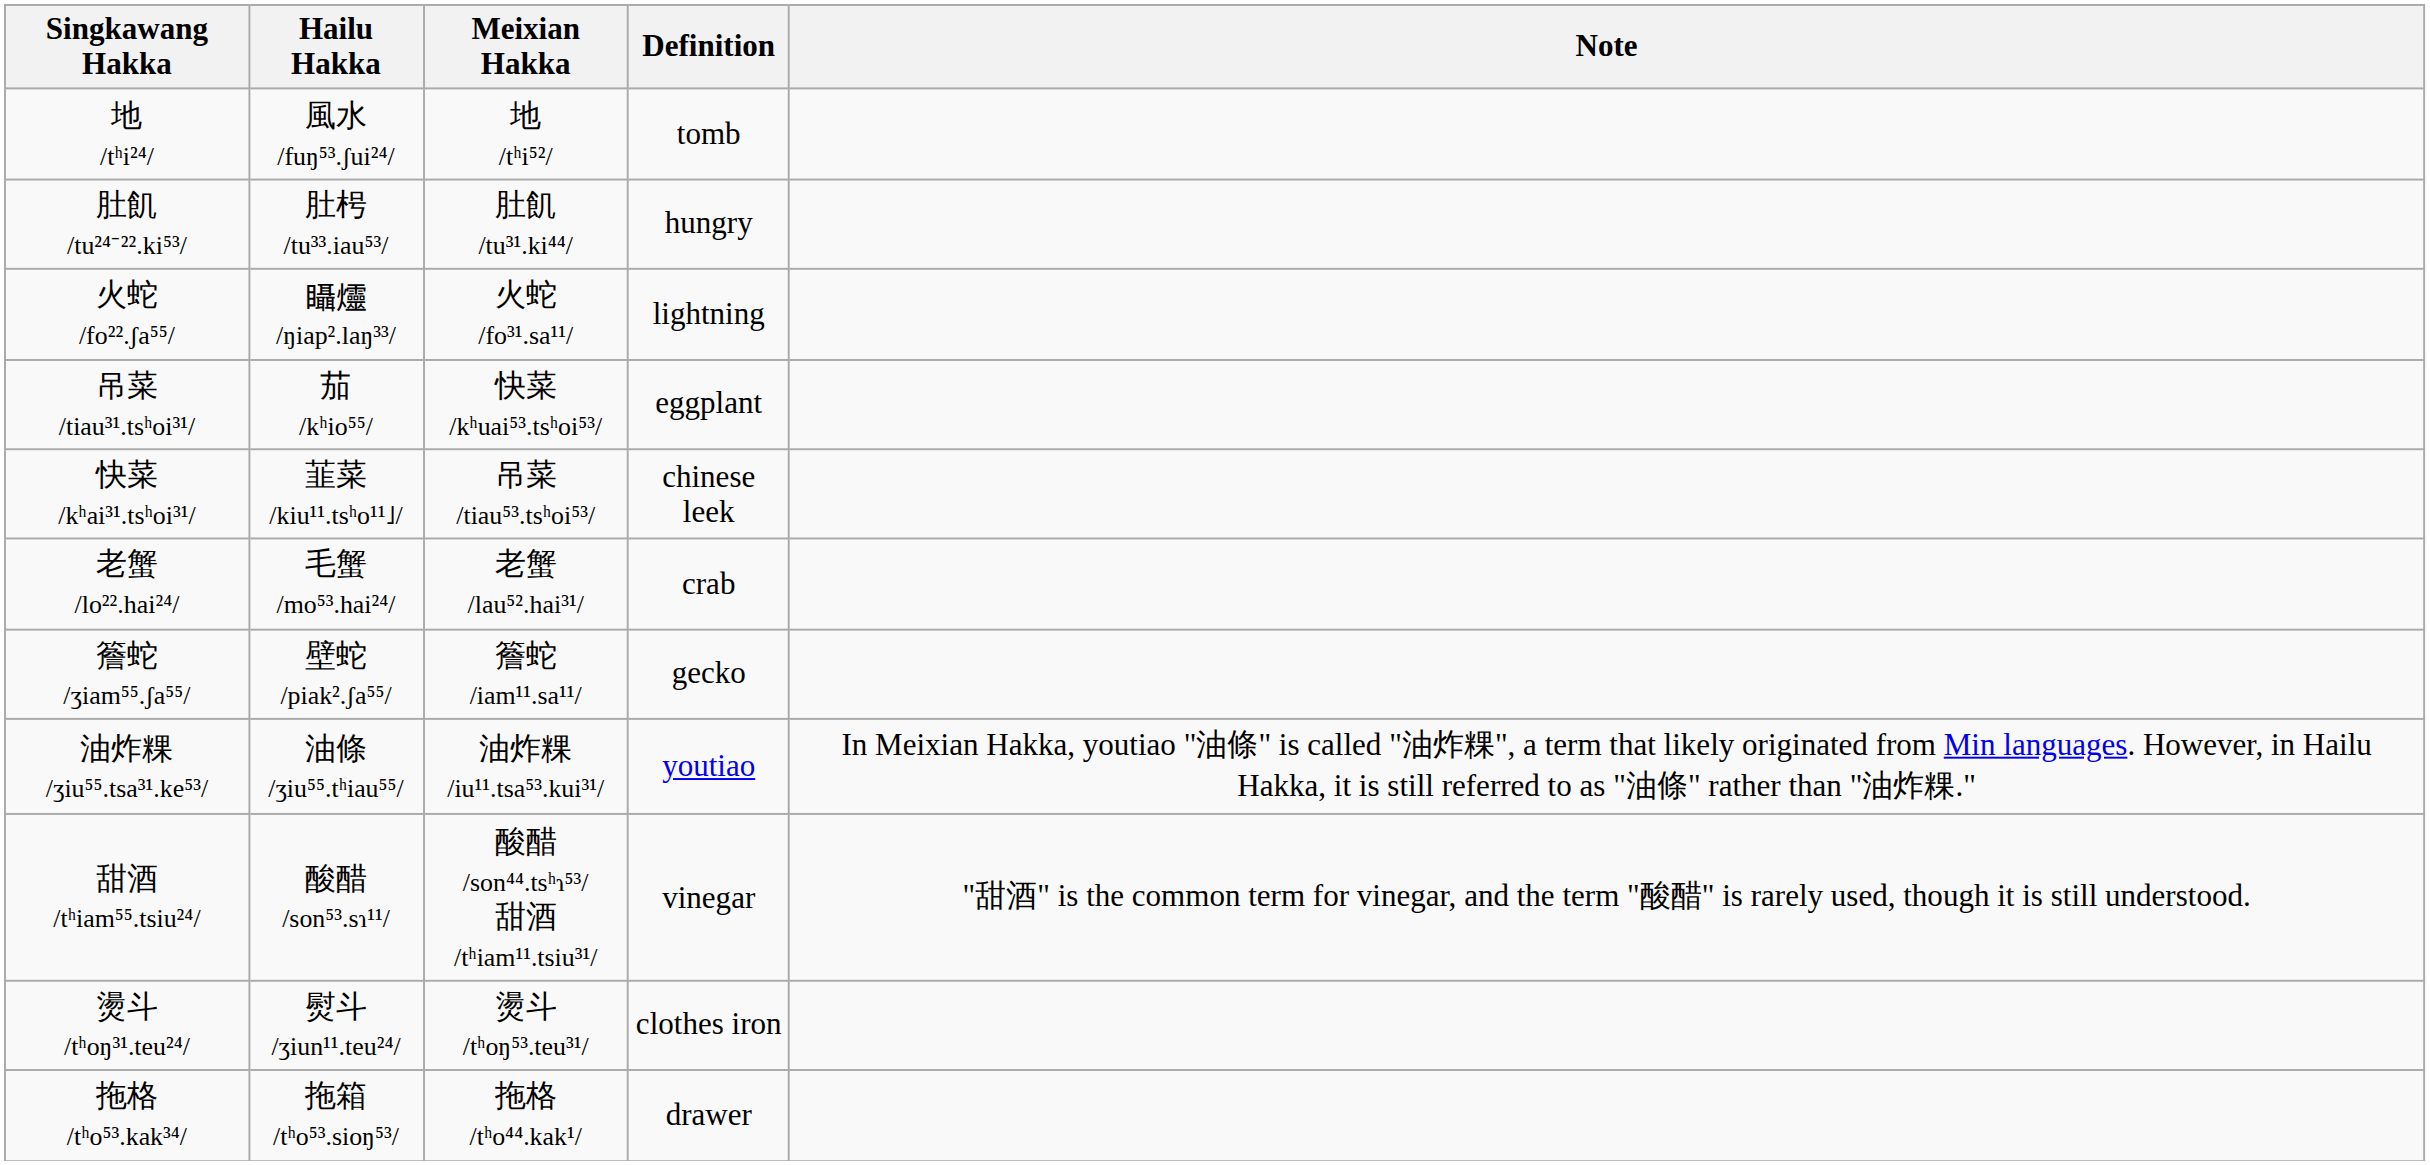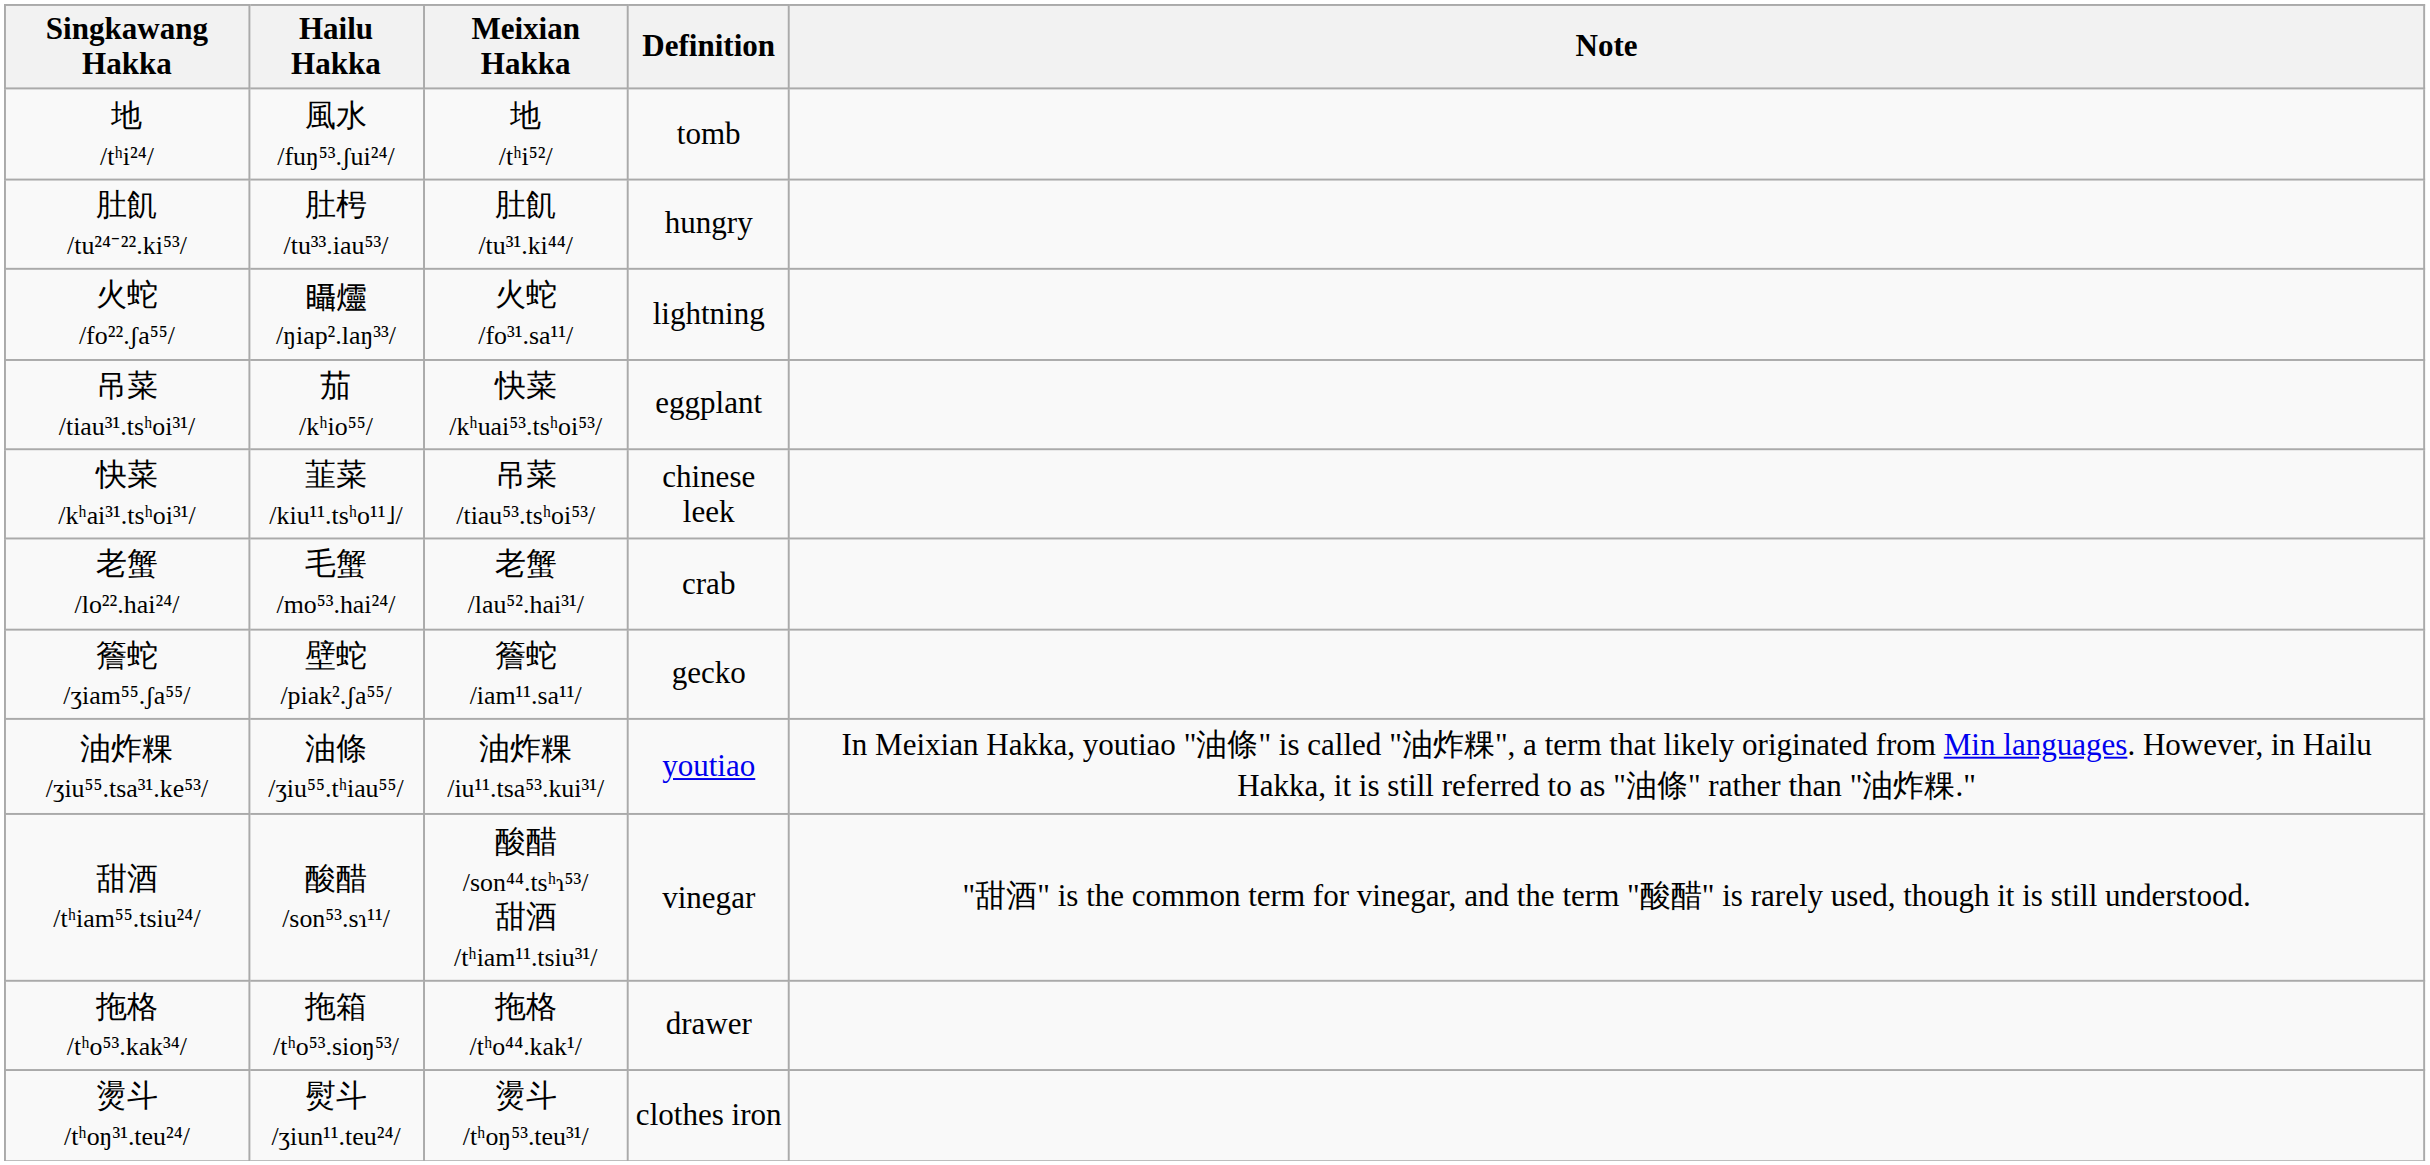rows swapped: 拖格 /tʰo⁵³.kak³⁴/ <-> 燙斗 /tʰoŋ³¹.teu²⁴/
